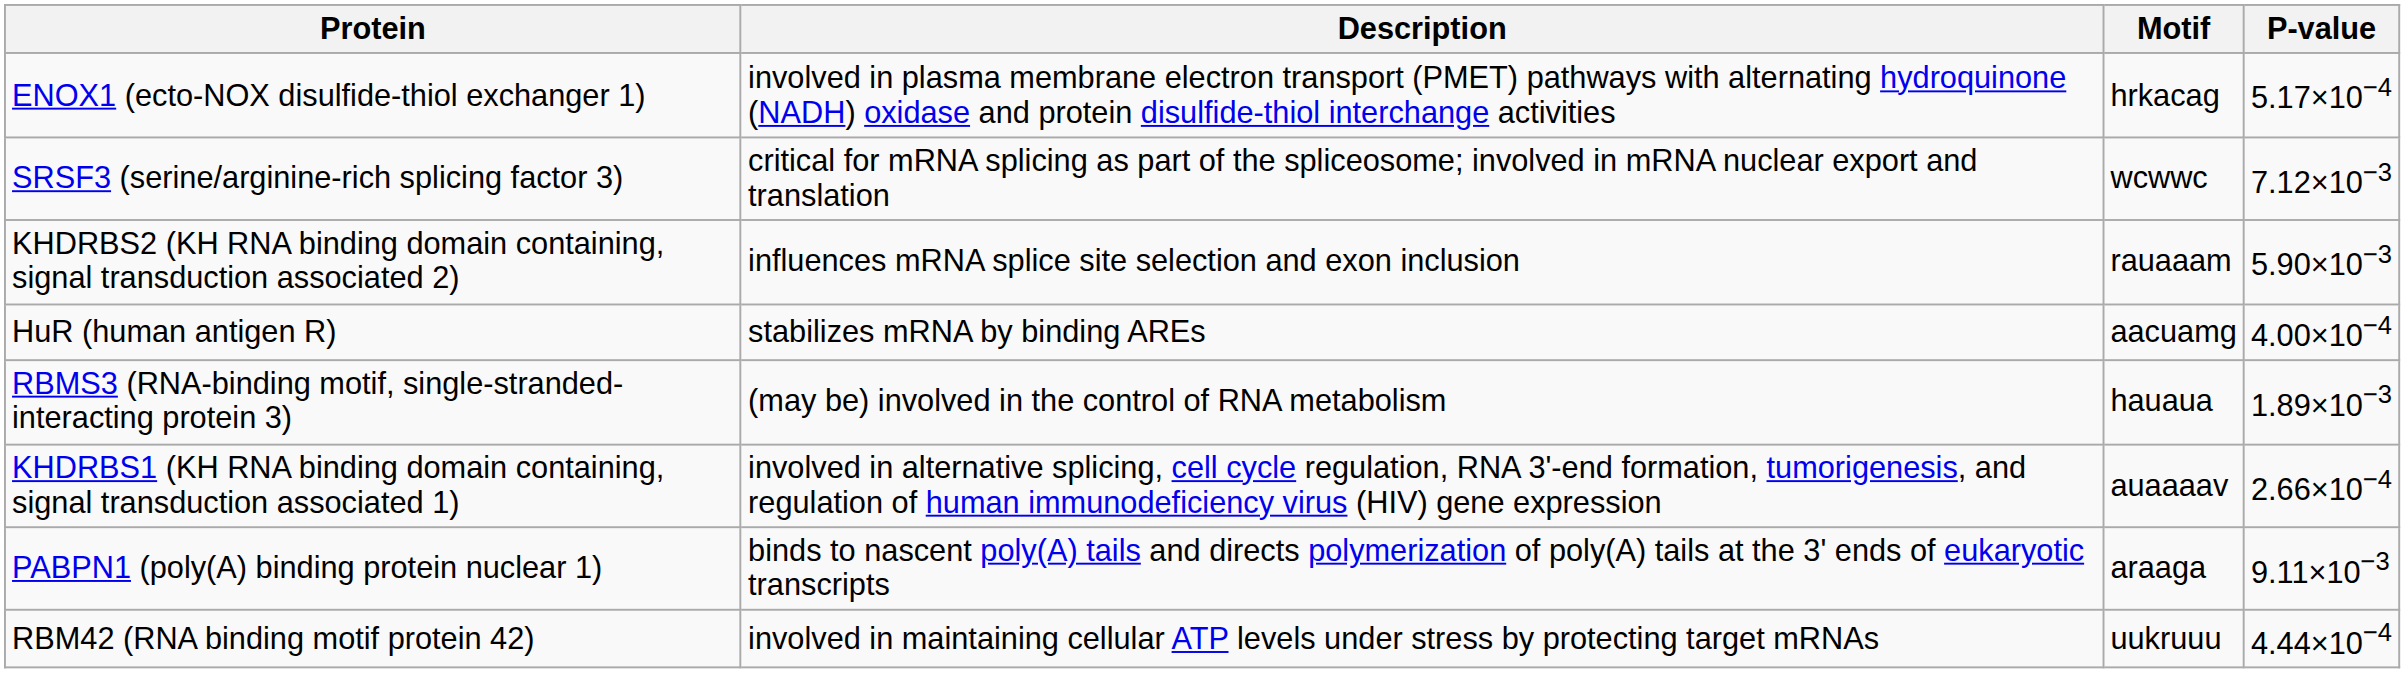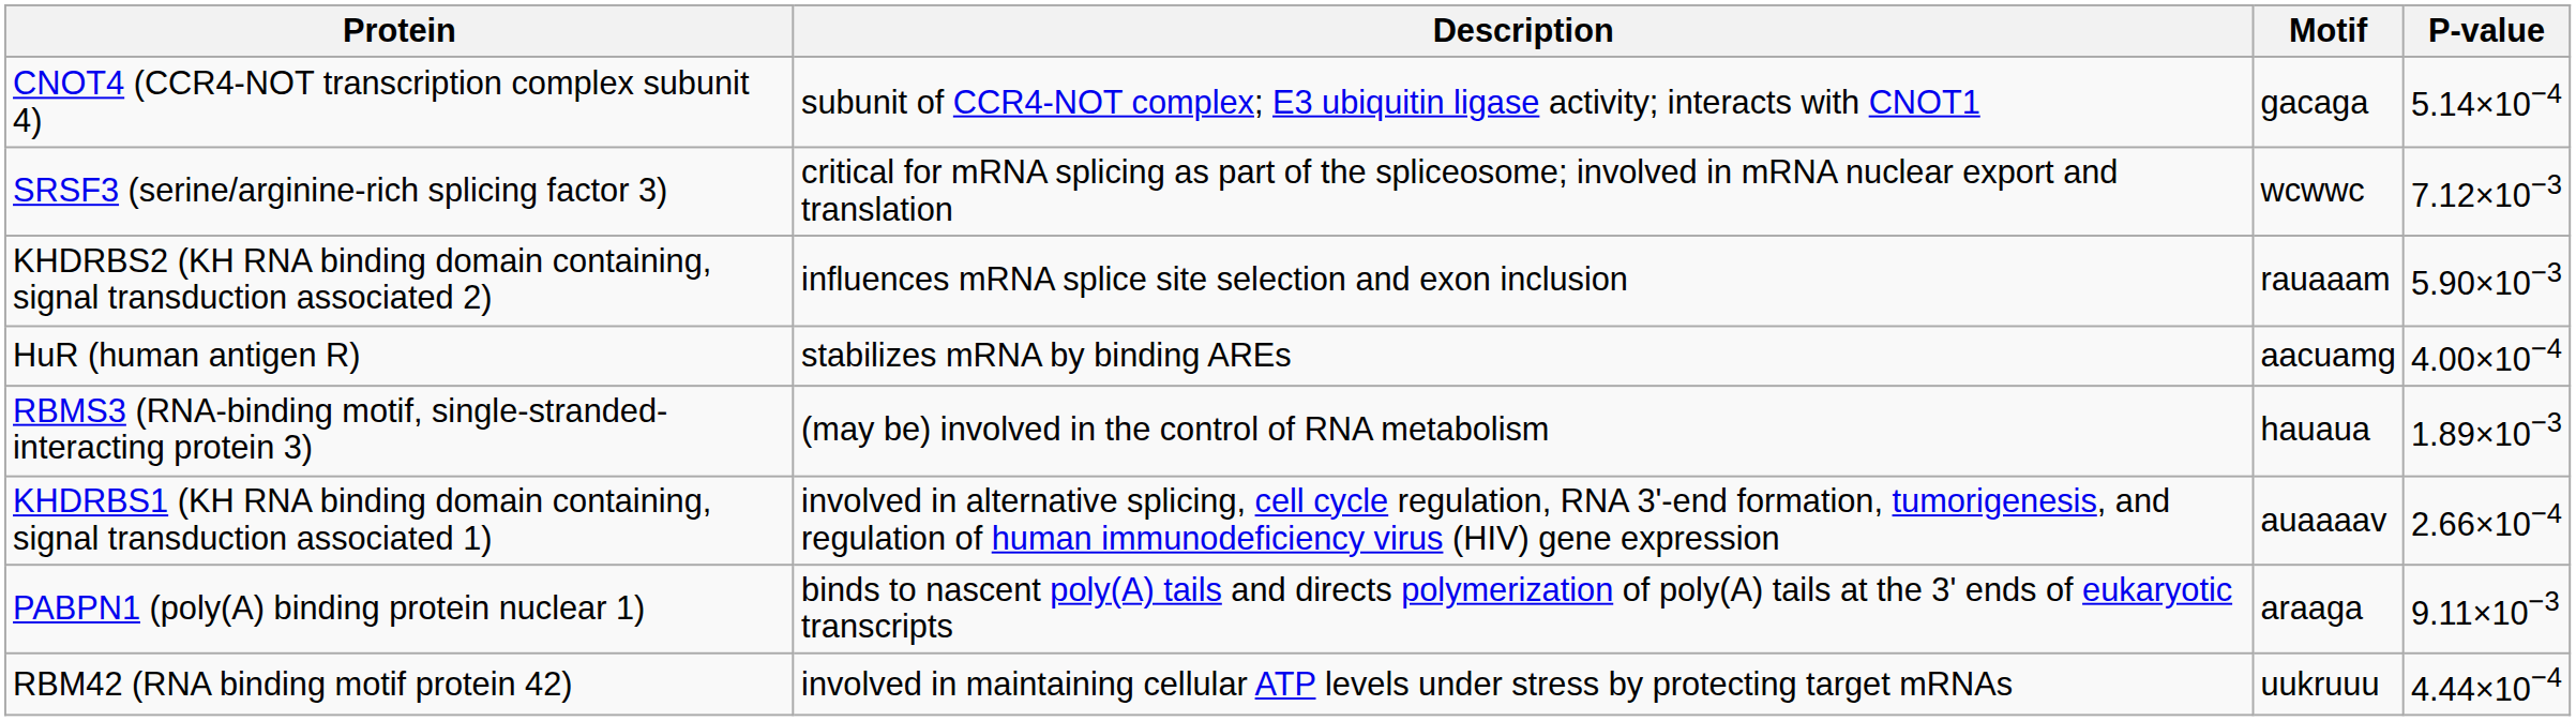- row: ENOX1 (ecto-NOX disulfide-thiol exchanger 1) | involved in plasma membrane electron transport (PMET) pathways with alternating hydroquinone (NADH) oxidase and protein disulfide-thiol interchange activities | hrkacag | 5.17×10−4
+ row: CNOT4 (CCR4-NOT transcription complex subunit 4) | subunit of CCR4-NOT complex; E3 ubiquitin ligase activity; interacts with CNOT1 | gacaga | 5.14×10−4
